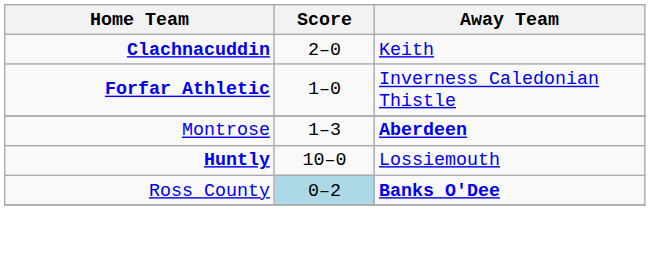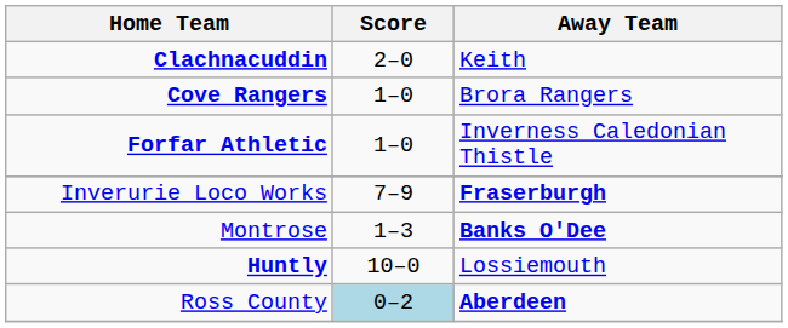+ row: Cove Rangers | 1–0 | Brora Rangers
+ row: Inverurie Loco Works | 7–9 | Fraserburgh
Montrose | Away Team: Aberdeen -> Banks O'Dee
Ross County | Away Team: Banks O'Dee -> Aberdeen
